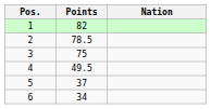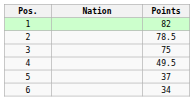columns swapped: Nation <-> Points
